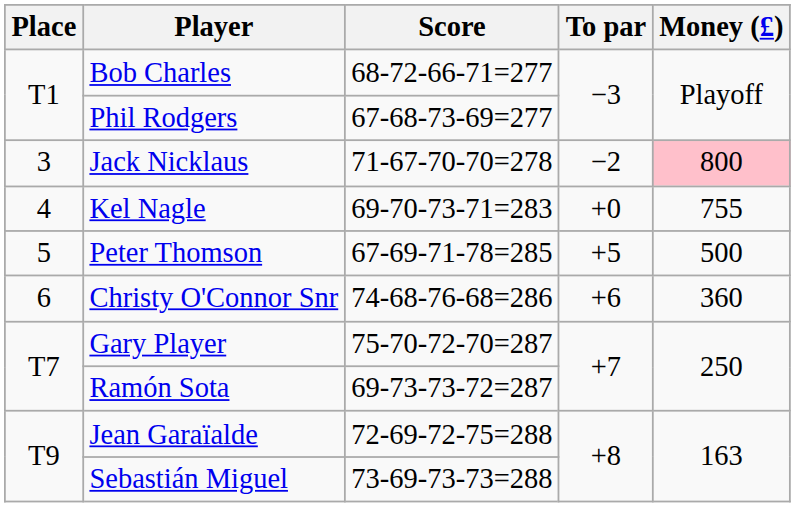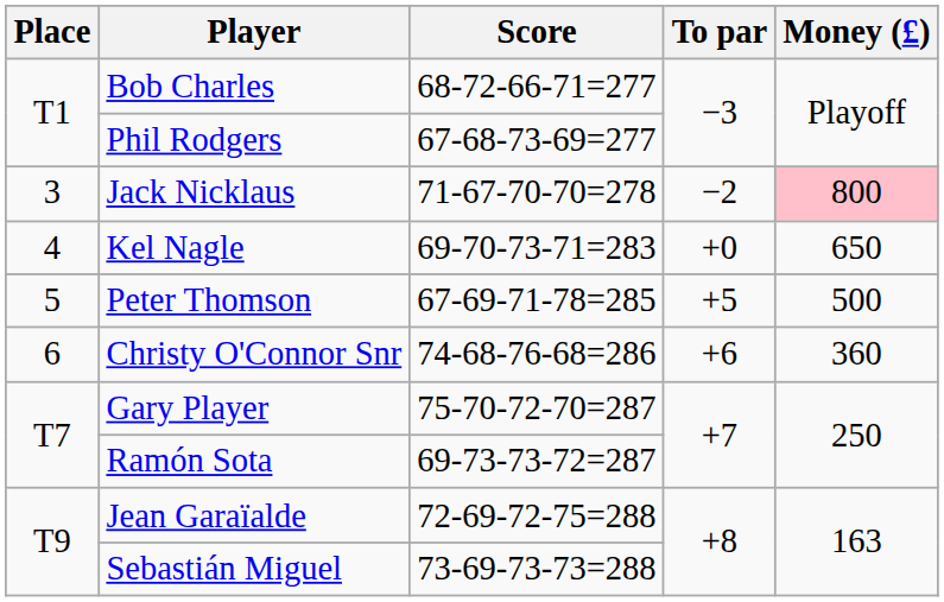Kel Nagle | Money (£): 755 -> 650
